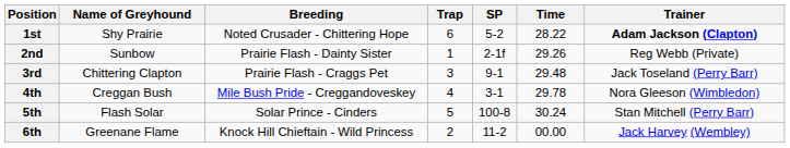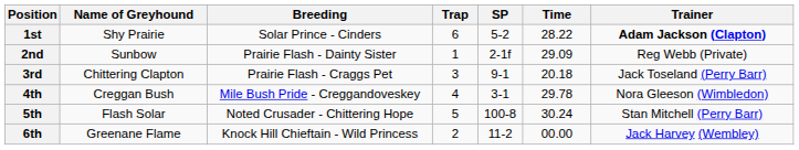1st | Breeding: Noted Crusader - Chittering Hope -> Solar Prince - Cinders
2nd | Time: 29.26 -> 29.09
3rd | Time: 29.48 -> 20.18
5th | Breeding: Solar Prince - Cinders -> Noted Crusader - Chittering Hope
